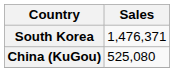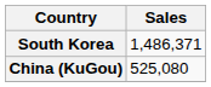South Korea | Sales: 1,476,371 -> 1,486,371
